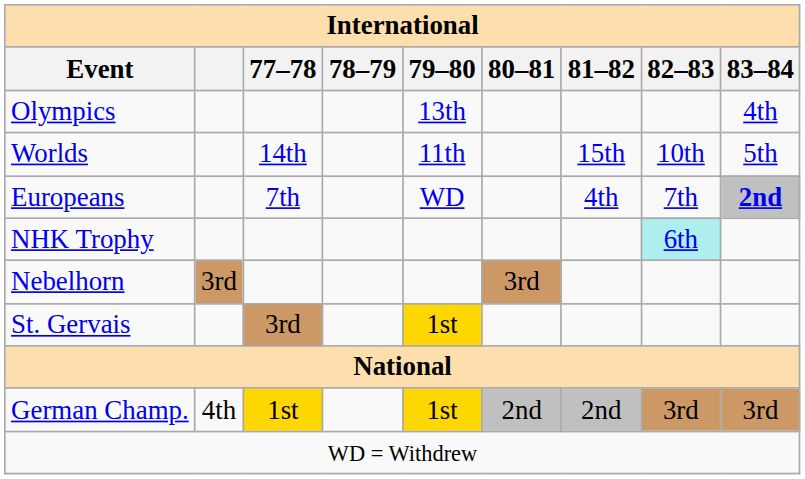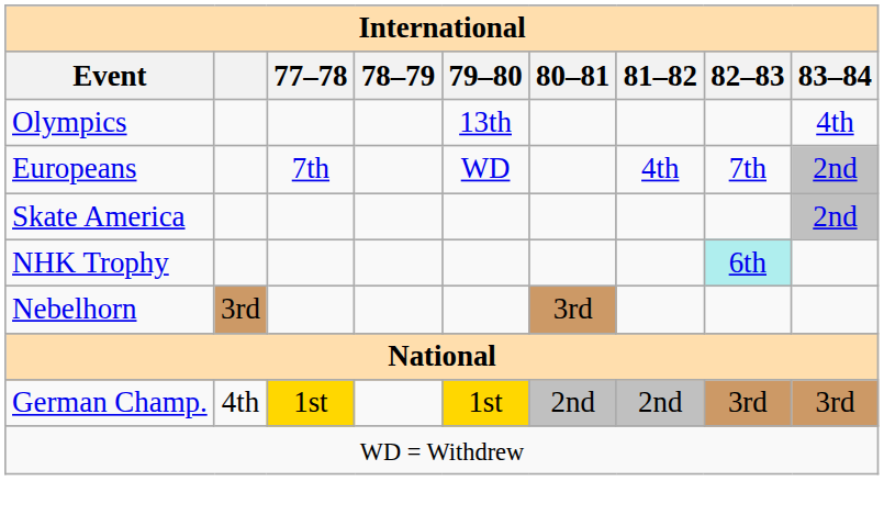- row: Worlds | 14th | 11th | 15th | 10th | 5th
Europeans | 83–84: bold -> normal
+ row: Skate America | 2nd
- row: St. Gervais | 3rd | 1st
